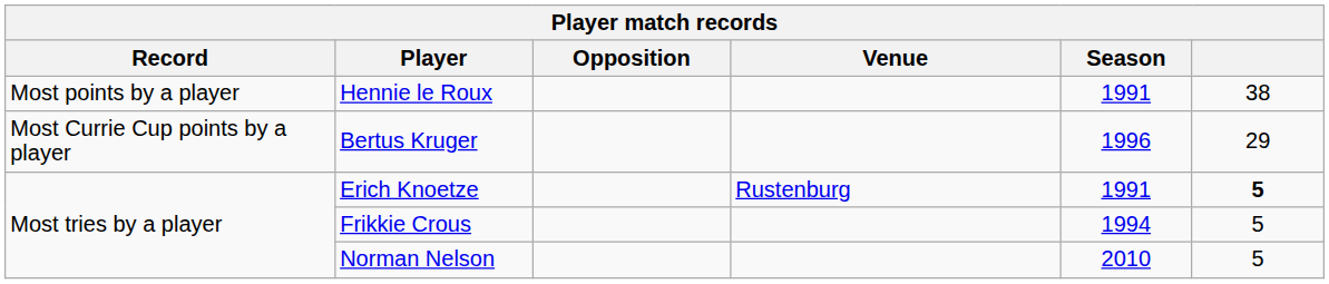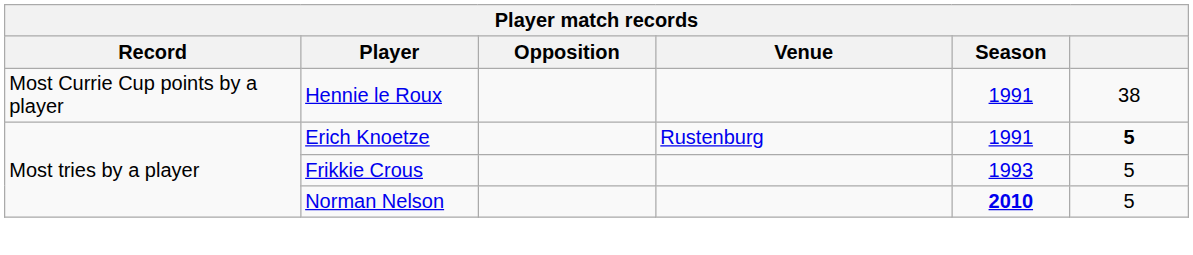Hennie le Roux | Record: Most points by a player -> Most Currie Cup points by a player
- row: Most Currie Cup points by a player | Bertus Kruger | 1996 | 29
Frikkie Crous | Season: 1994 -> 1993
Norman Nelson | Season: normal -> bold
